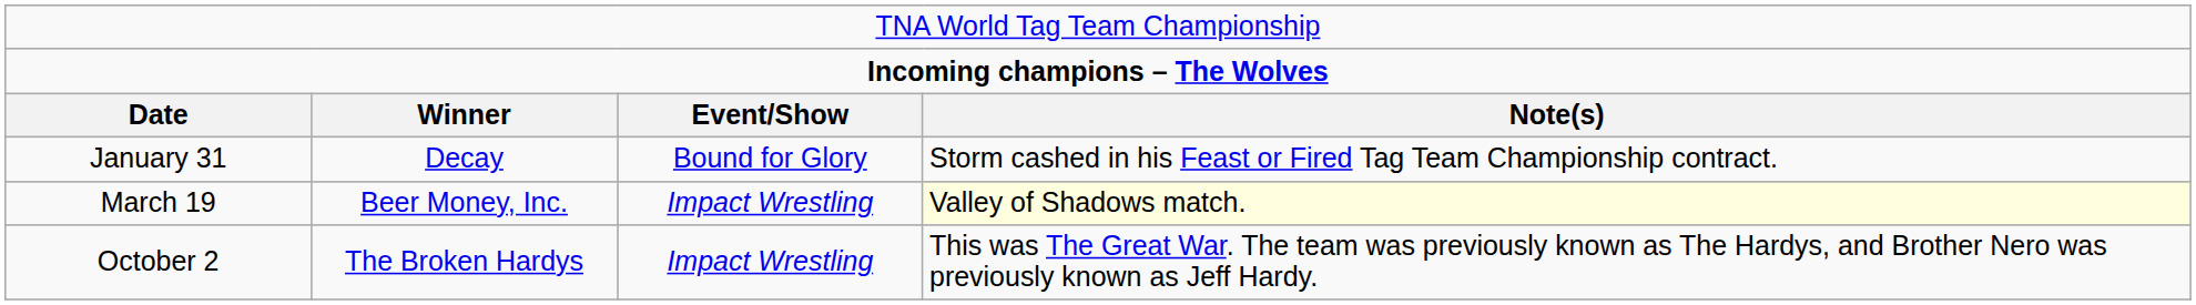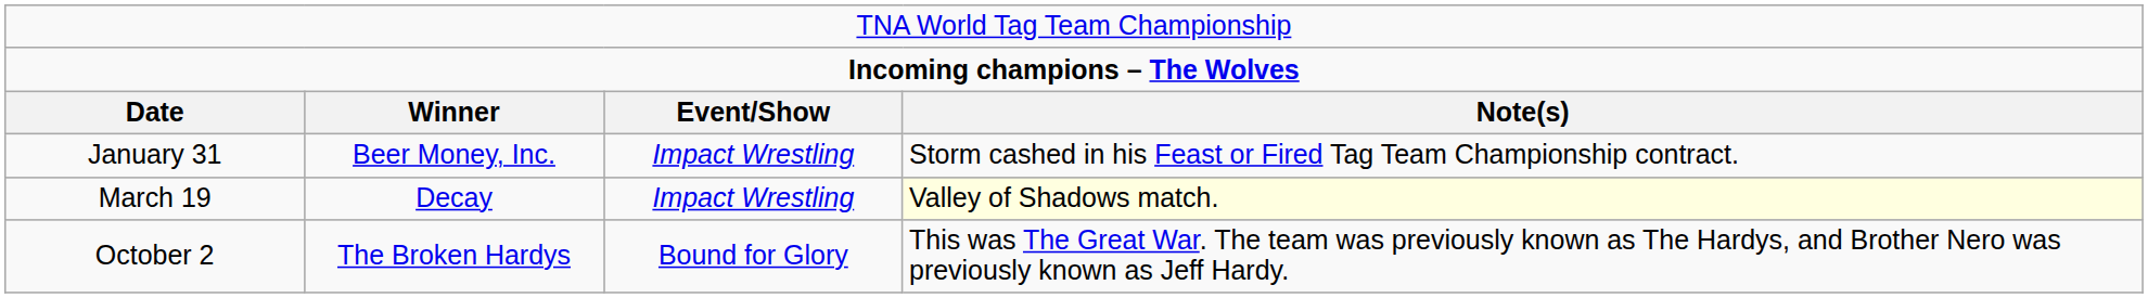January 31 | column 2: Decay -> Beer Money, Inc.
January 31 | column 3: Bound for Glory -> Impact Wrestling
March 19 | column 2: Beer Money, Inc. -> Decay
October 2 | column 3: Impact Wrestling -> Bound for Glory
